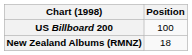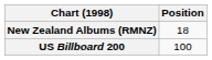rows swapped: New Zealand Albums (RMNZ) <-> US Billboard 200
